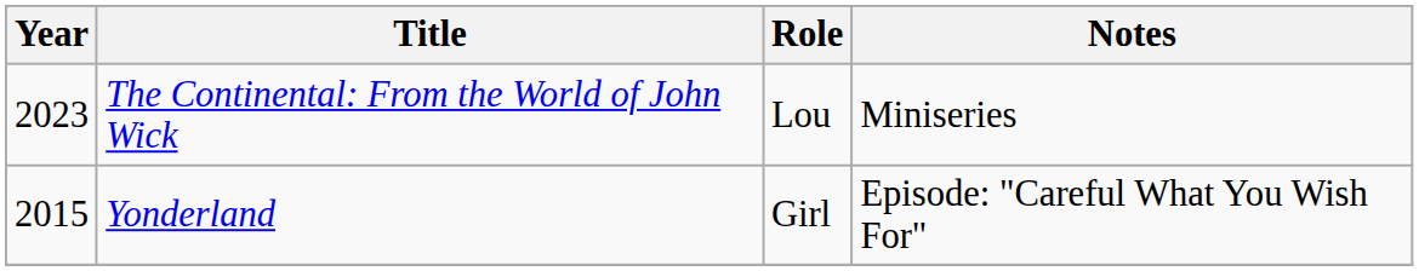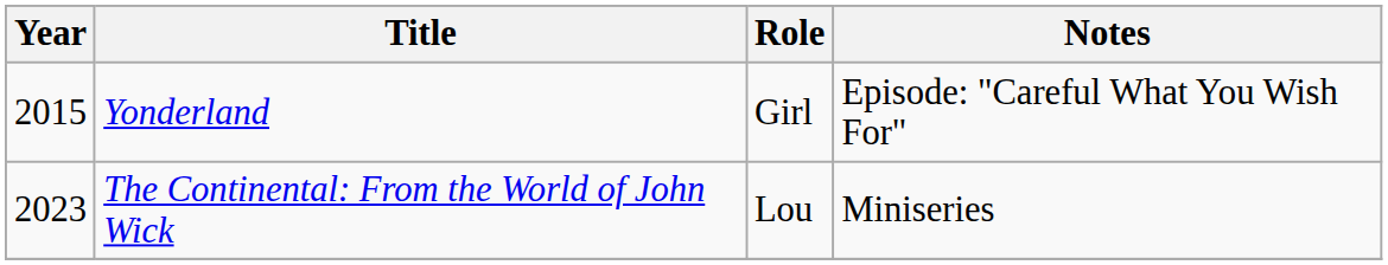rows swapped: Yonderland <-> The Continental: From the World of John Wick
